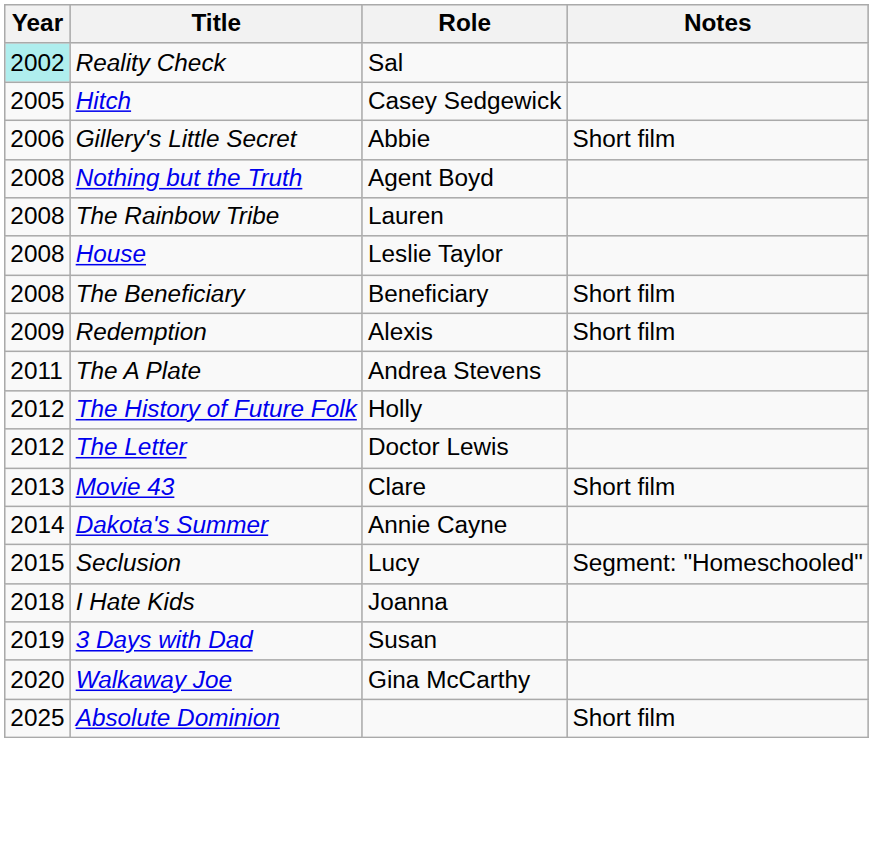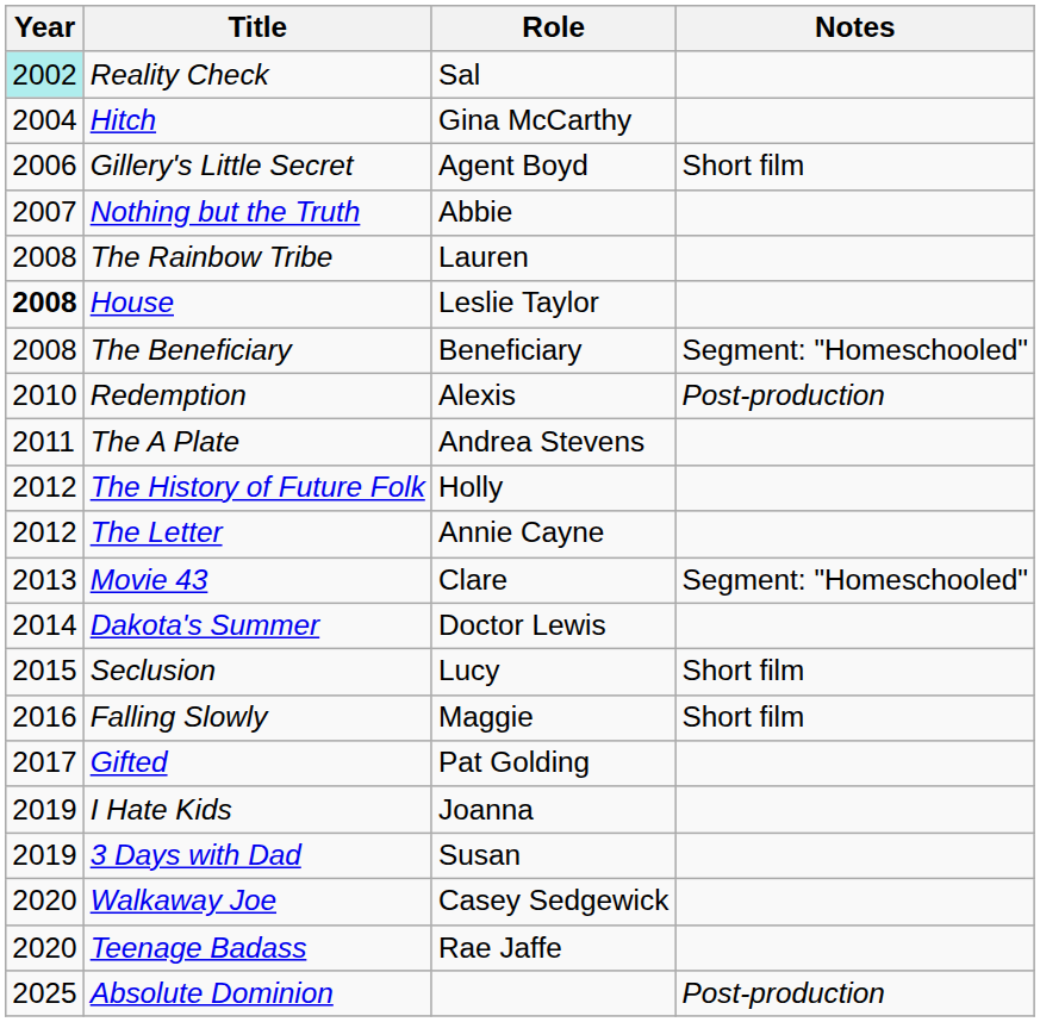Hitch | Year: 2005 -> 2004
Hitch | Role: Casey Sedgewick -> Gina McCarthy
Gillery's Little Secret | Role: Abbie -> Agent Boyd
Nothing but the Truth | Year: 2008 -> 2007
Nothing but the Truth | Role: Agent Boyd -> Abbie
House | Year: normal -> bold
The Beneficiary | Notes: Short film -> Segment: "Homeschooled"
Redemption | Year: 2009 -> 2010
Redemption | Notes: Short film -> Post-production
The Letter | Role: Doctor Lewis -> Annie Cayne
Movie 43 | Notes: Short film -> Segment: "Homeschooled"
Dakota's Summer | Role: Annie Cayne -> Doctor Lewis
Seclusion | Notes: Segment: "Homeschooled" -> Short film
+ row: 2016 | Falling Slowly | Maggie | Short film
+ row: 2017 | Gifted | Pat Golding
I Hate Kids | Year: 2018 -> 2019
Walkaway Joe | Role: Gina McCarthy -> Casey Sedgewick
+ row: 2020 | Teenage Badass | Rae Jaffe
Absolute Dominion | Notes: Short film -> Post-production
